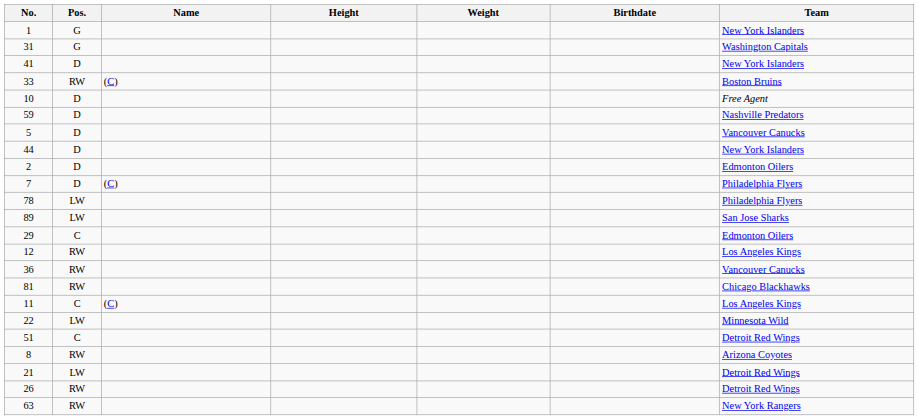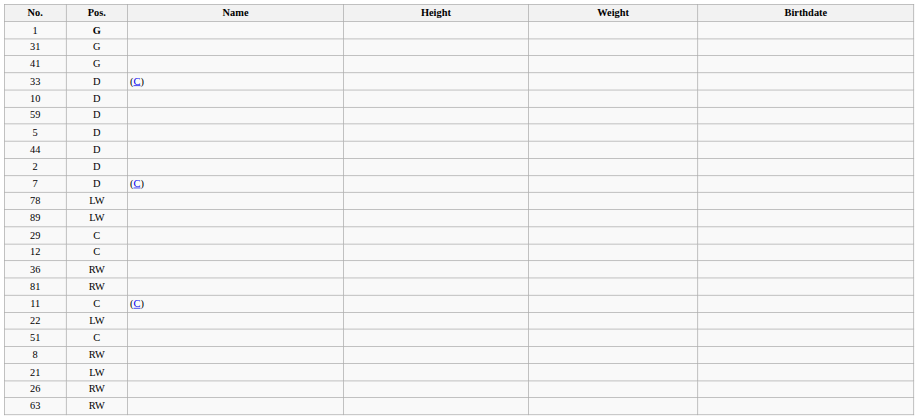- column: Team | New York Islanders | Washington Capitals | New York Islanders | Boston Bruins | Free Agent | Nashville Predators | Vancouver Canucks | New York Islanders | Edmonton Oilers | Philadelphia Flyers | Philadelphia Flyers | San Jose Sharks | Edmonton Oilers | Los Angeles Kings | Vancouver Canucks | Chicago Blackhawks | Los Angeles Kings | Minnesota Wild | Detroit Red Wings | Arizona Coyotes | Detroit Red Wings | Detroit Red Wings | New York Rangers
1 | Pos.: normal -> bold
41 | Pos.: D -> G
33 | Pos.: RW -> D
12 | Pos.: RW -> C
